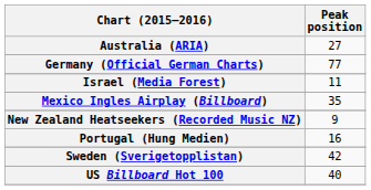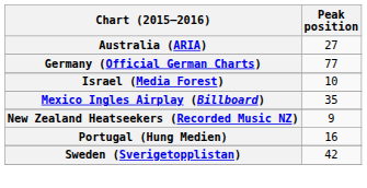Israel (Media Forest) | Peak position: 11 -> 10
- row: US Billboard Hot 100 | 40
